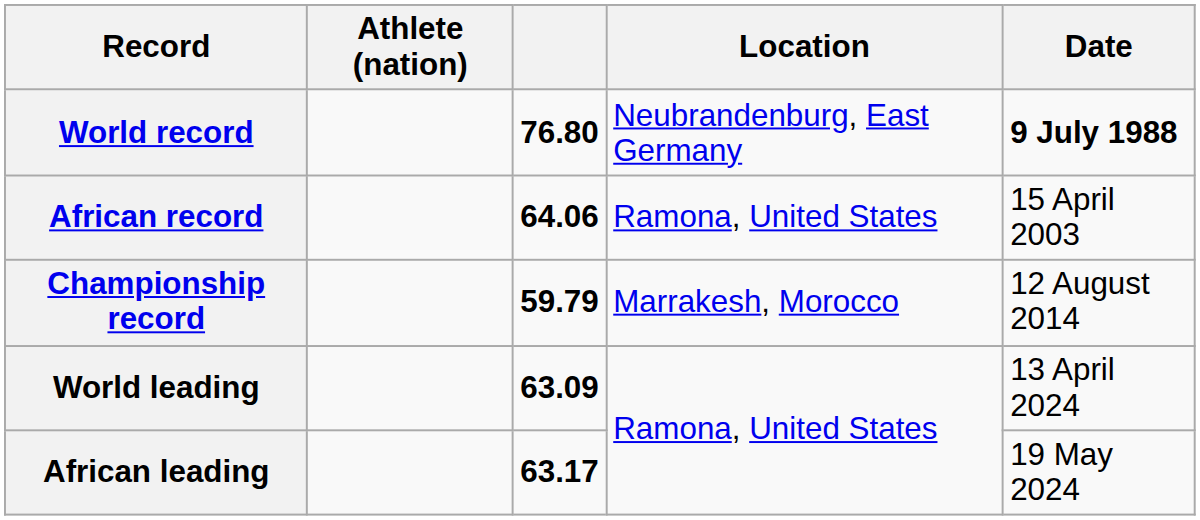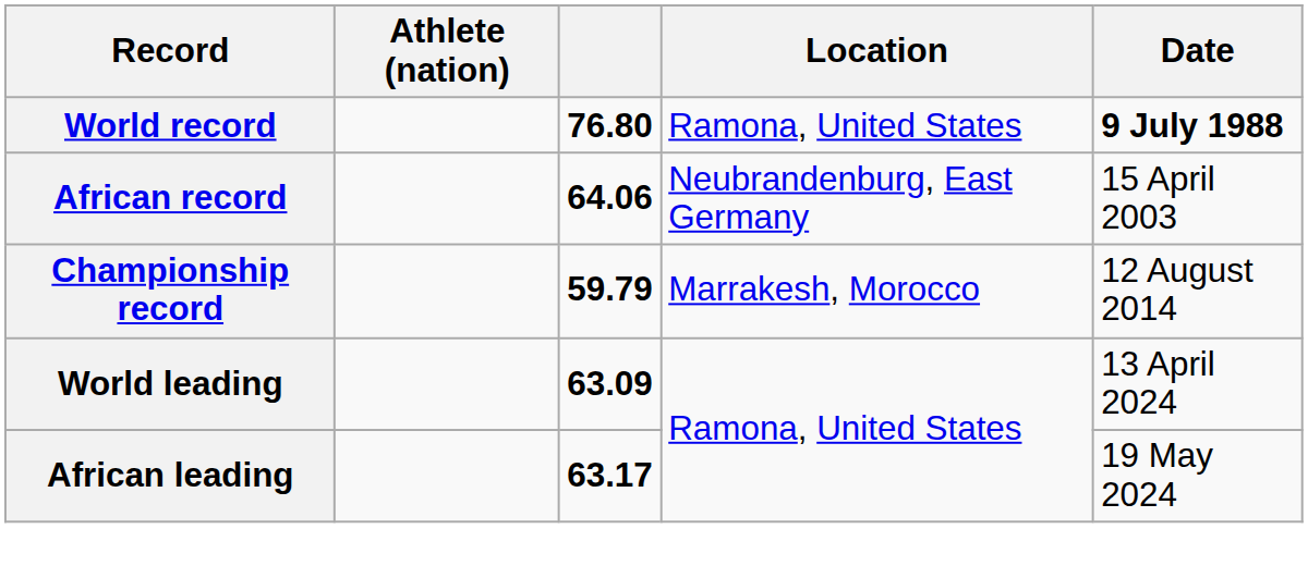World record | Location: Neubrandenburg, East Germany -> Ramona, United States
African record | Location: Ramona, United States -> Neubrandenburg, East Germany
